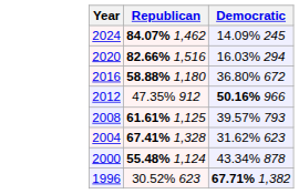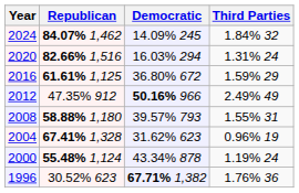+ column: Third Parties | 1.84% 32 | 1.31% 24 | 1.59% 29 | 2.49% 49 | 1.55% 31 | 0.96% 19 | 1.19% 24 | 1.76% 36
2016 | Republican: 58.88% 1,180 -> 61.61% 1,125
2008 | Republican: 61.61% 1,125 -> 58.88% 1,180
